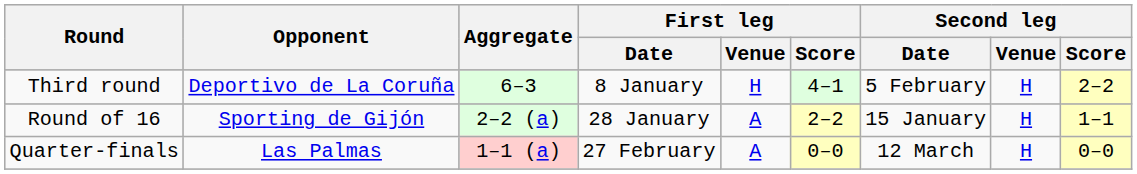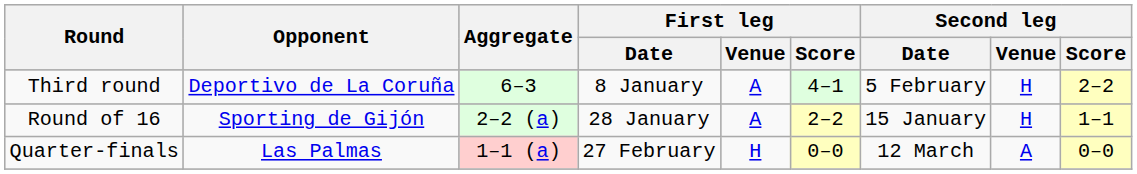Third round | First leg / Venue: H -> A
Quarter-finals | First leg / Venue: A -> H
Quarter-finals | Second leg / Venue: H -> A
